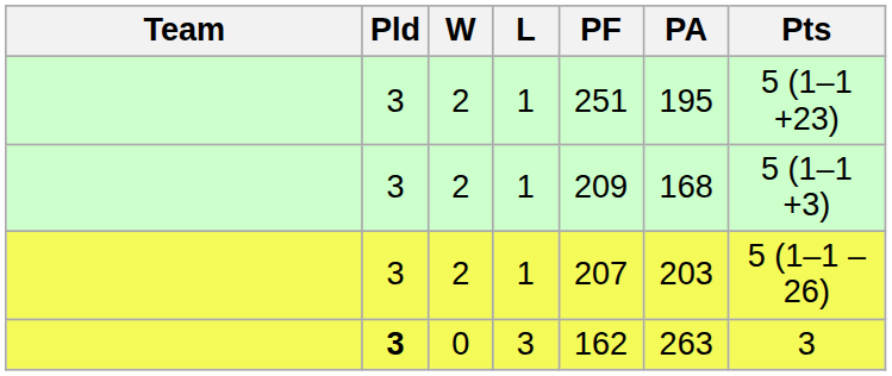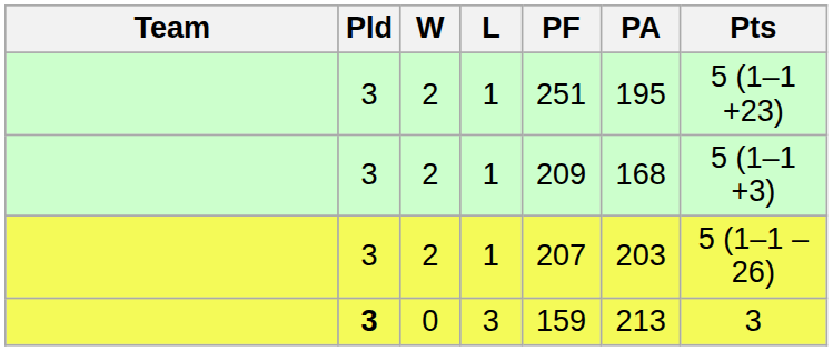0 | PF: 162 -> 159
0 | PA: 263 -> 213
